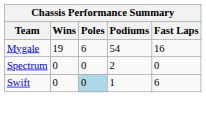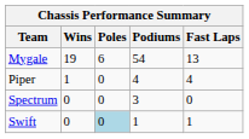Mygale | Fast Laps: 16 -> 13
+ row: Piper | 1 | 0 | 4 | 4
Spectrum | Podiums: 2 -> 3
Swift | Fast Laps: 6 -> 1
